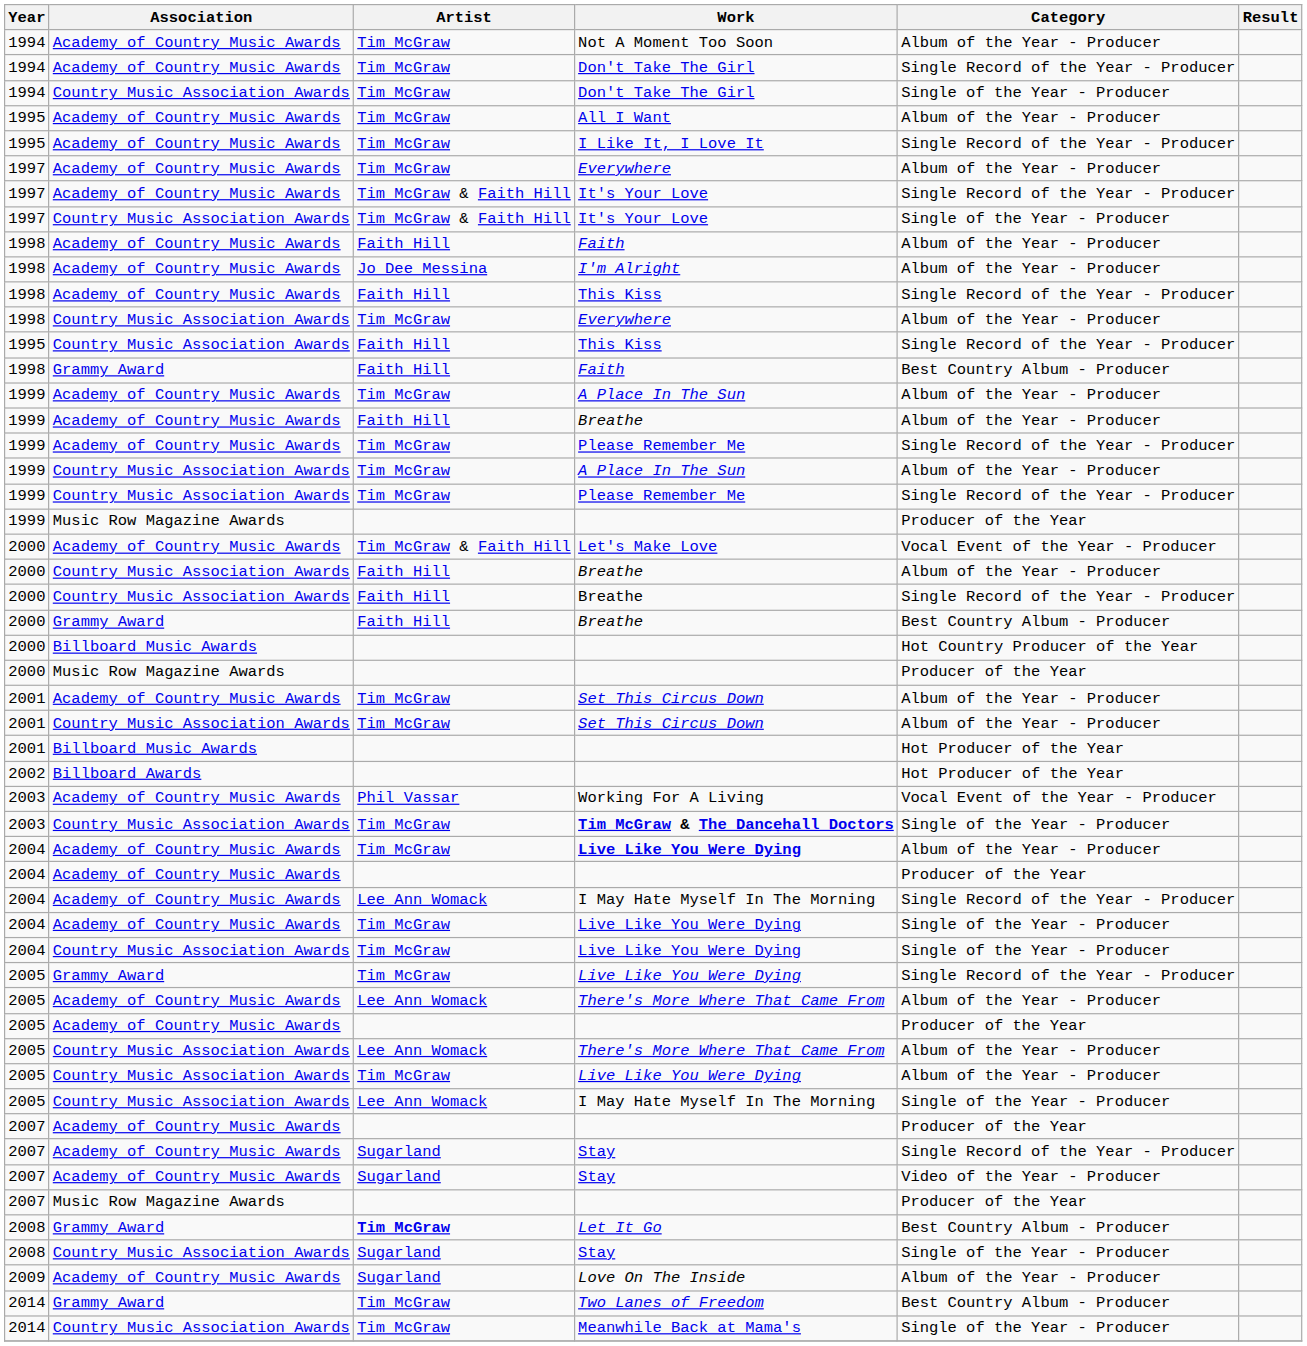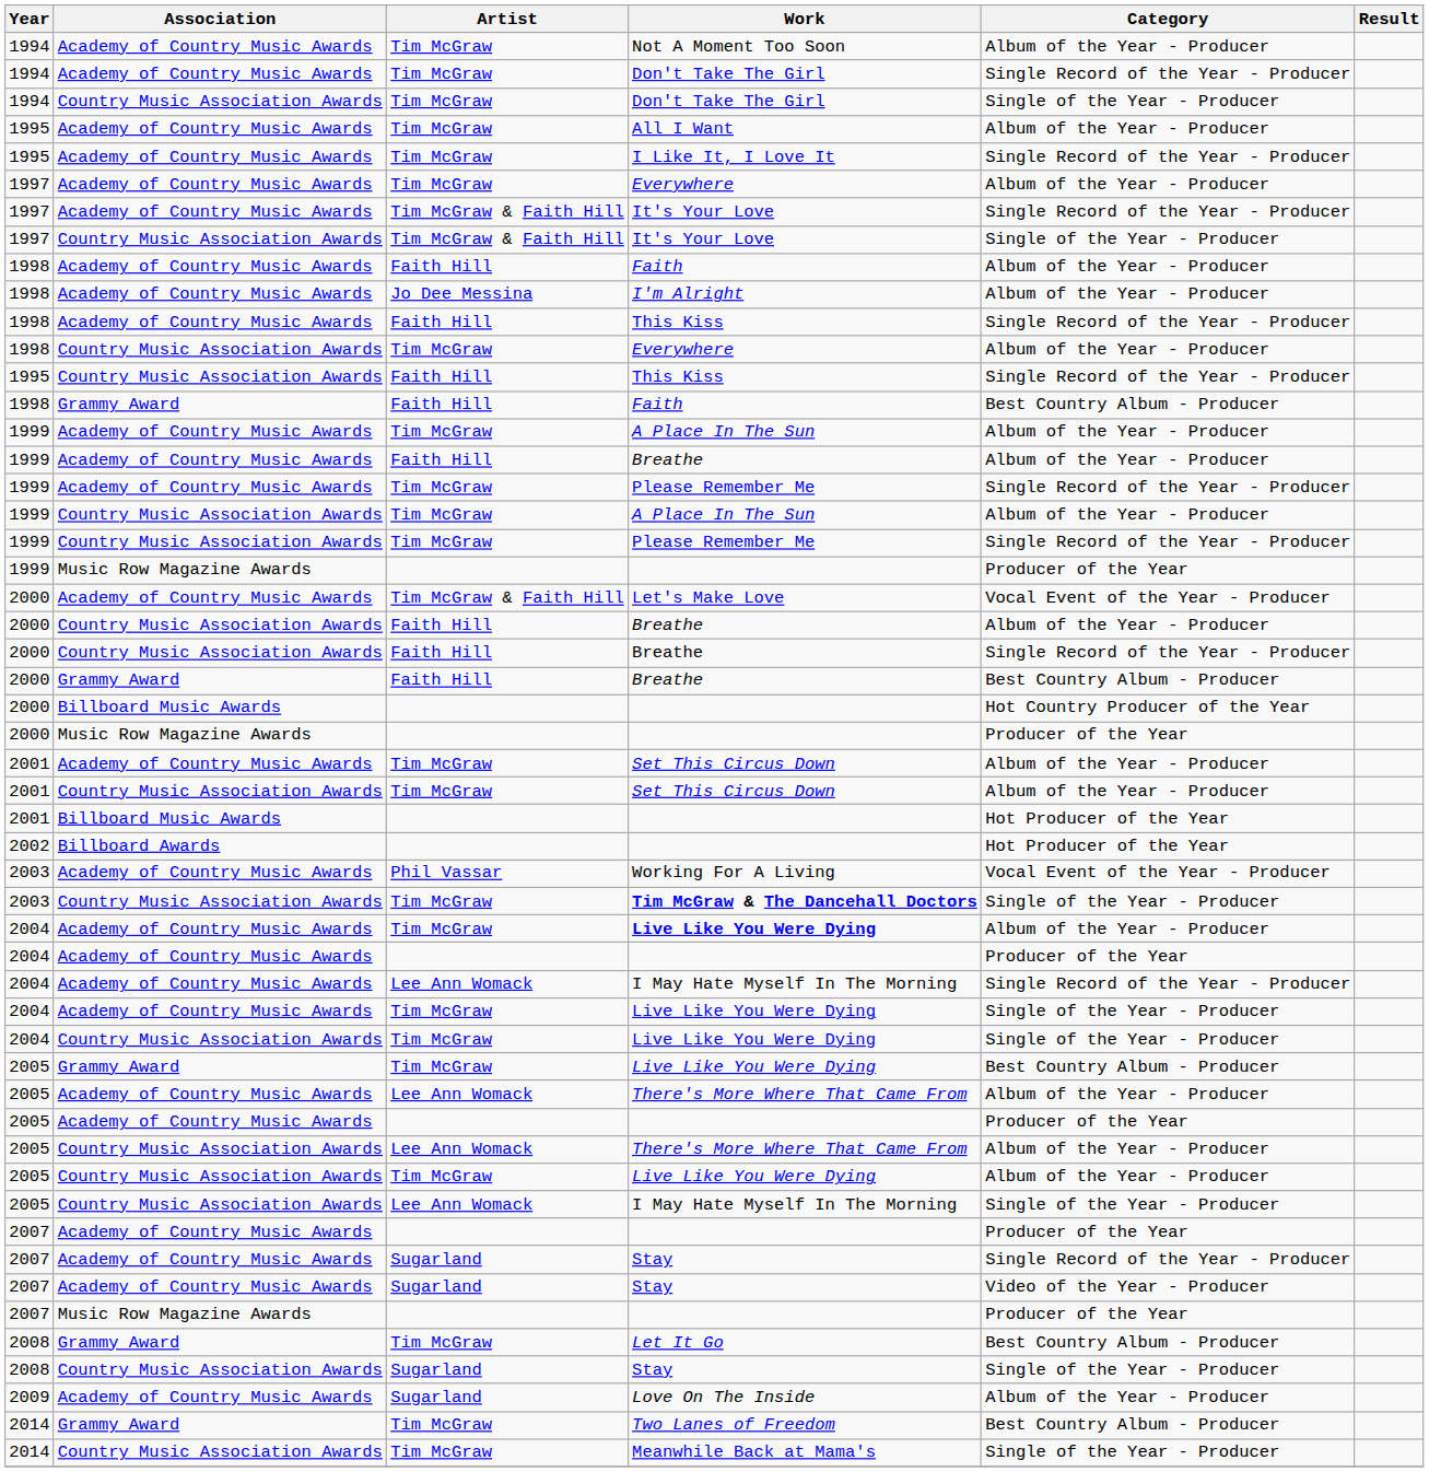Grammy Award / Live Like You Were Dying | Category: Single Record of the Year - Producer -> Best Country Album - Producer
Let It Go | Artist: bold -> normal
